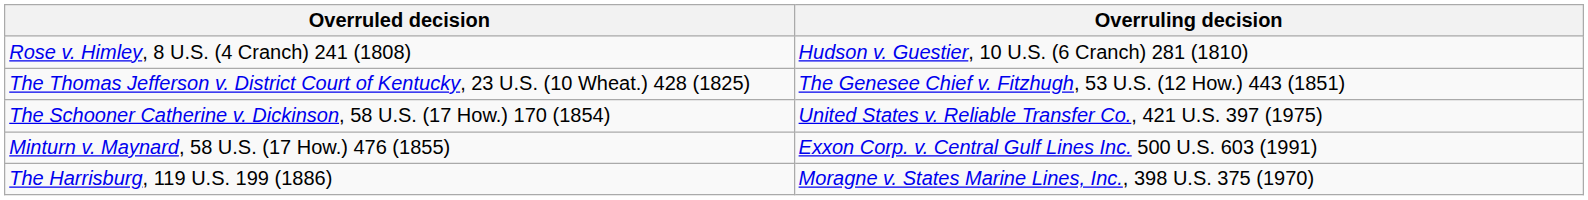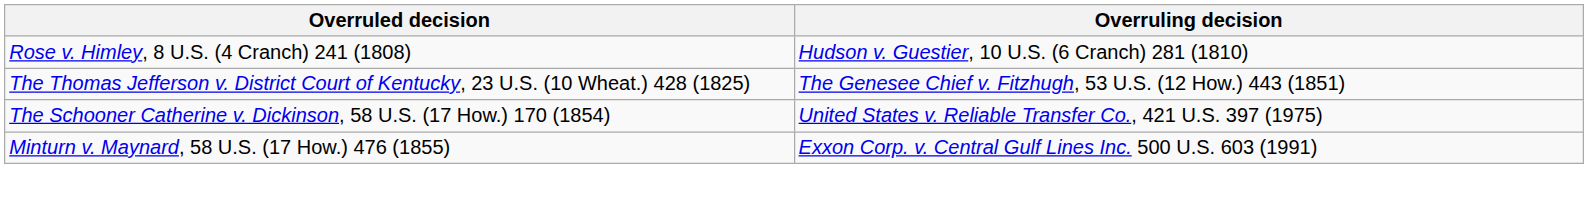- row: The Harrisburg, 119 U.S. 199 (1886) | Moragne v. States Marine Lines, Inc., 398 U.S. 375 (1970)
